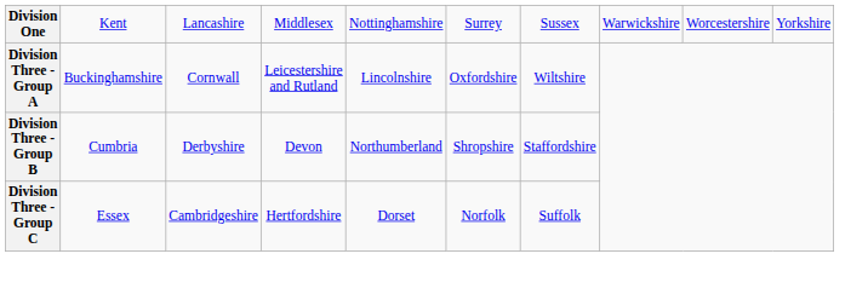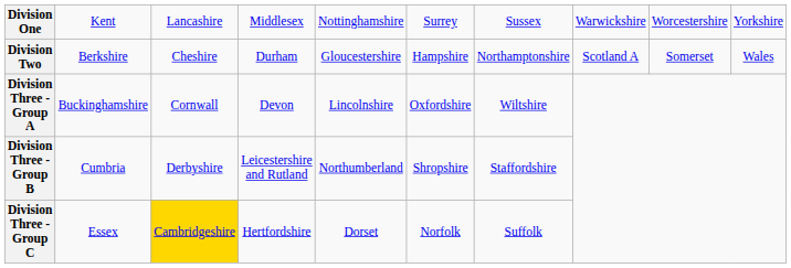+ row: Division Two | Berkshire | Cheshire | Durham | Gloucestershire | Hampshire | Northamptonshire | Scotland A | Somerset | Wales
Division Three - Group A | column 4: Leicestershire and Rutland -> Devon
Division Three - Group B | column 4: Devon -> Leicestershire and Rutland
Division Three - Group C | column 3: no background -> gold background
